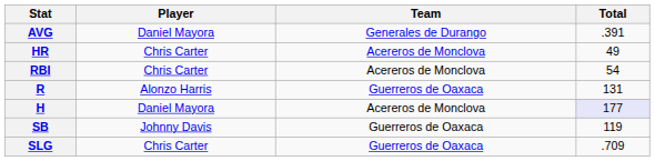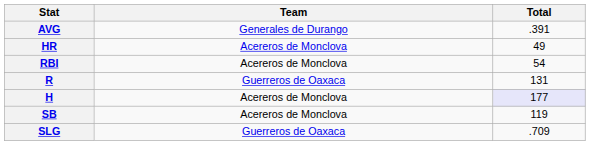- column: Player | Daniel Mayora | Chris Carter | Chris Carter | Alonzo Harris | Daniel Mayora | Johnny Davis | Chris Carter
SB | Team: Guerreros de Oaxaca -> Acereros de Monclova
